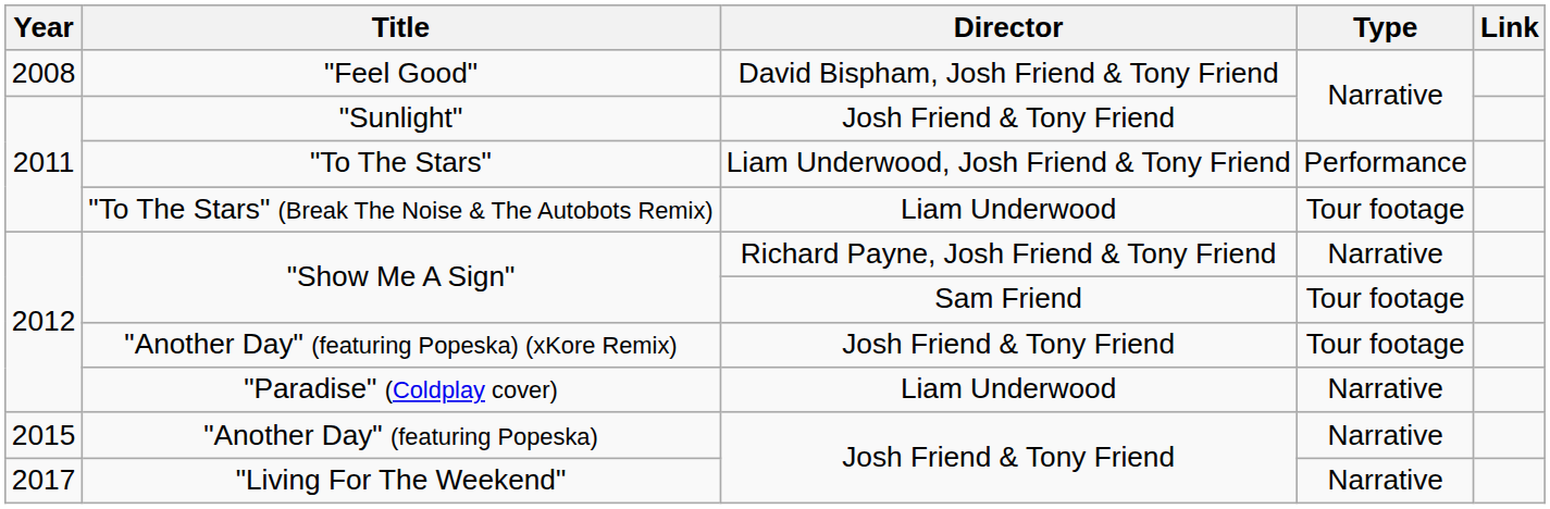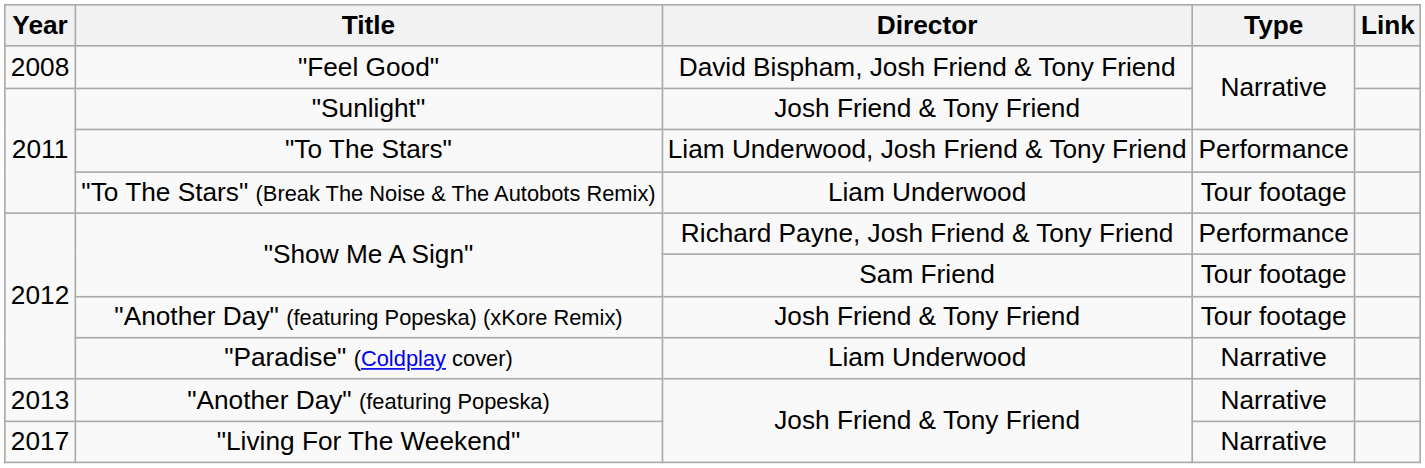"Show Me A Sign" / Richard Payne, Josh Friend & Tony Friend | Type: Narrative -> Performance
"Another Day" (featuring Popeska) | Year: 2015 -> 2013
